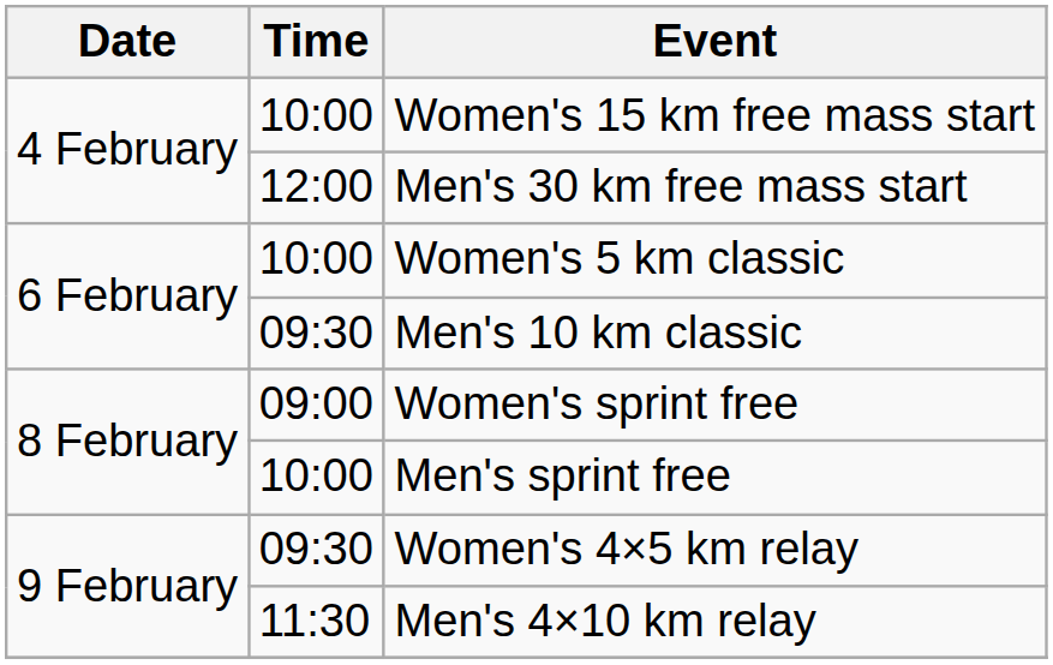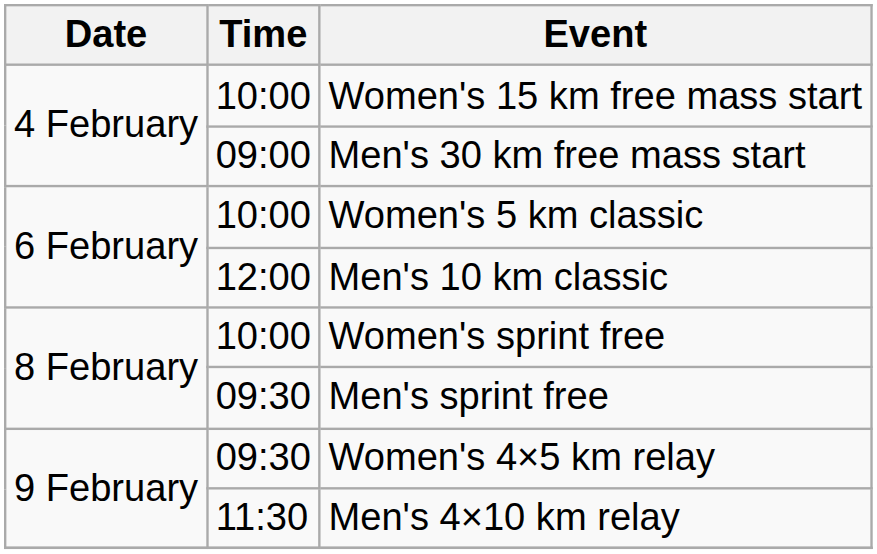Men's 30 km free mass start | Time: 12:00 -> 09:00
Men's 10 km classic | Time: 09:30 -> 12:00
Women's sprint free | Time: 09:00 -> 10:00
Men's sprint free | Time: 10:00 -> 09:30
